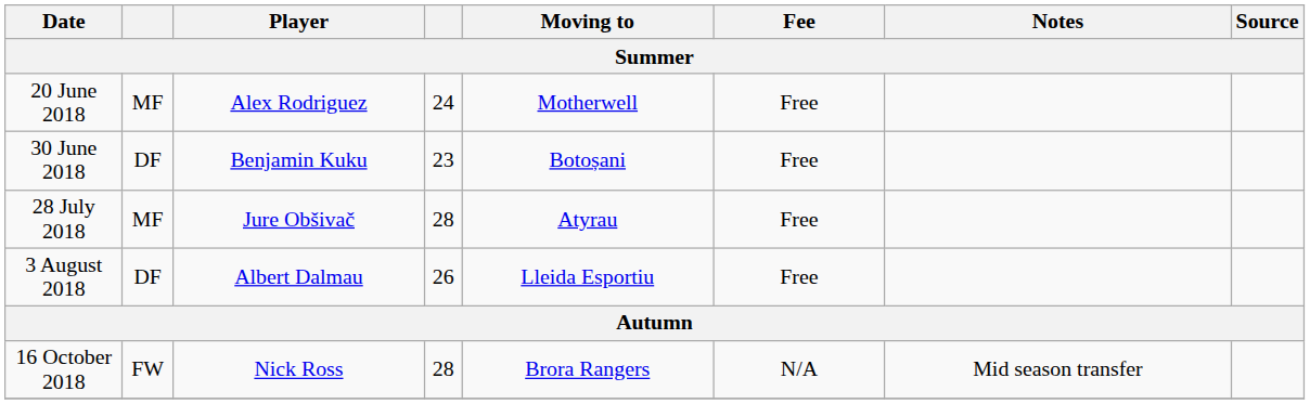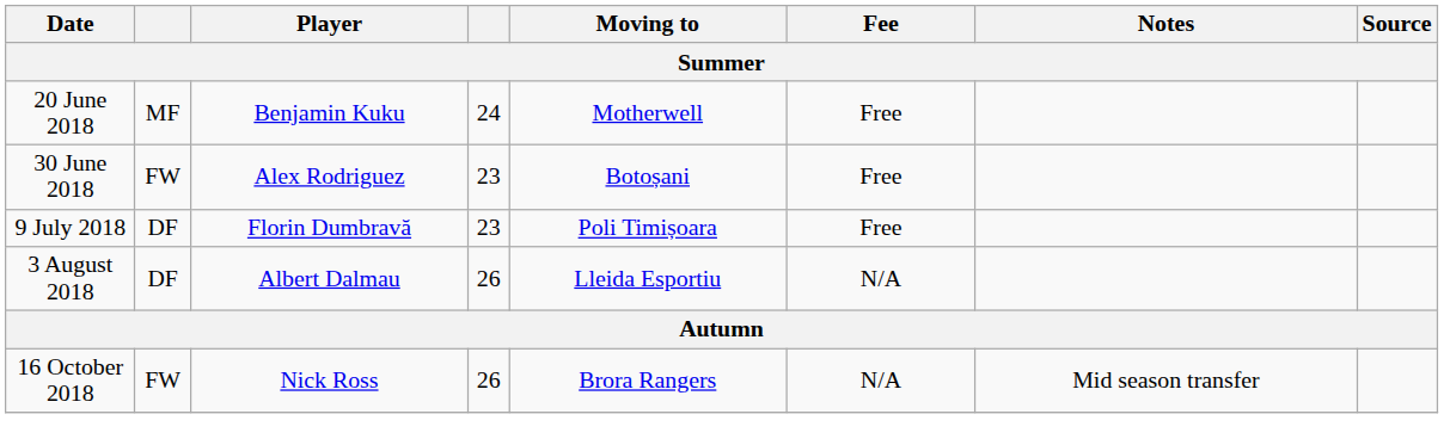20 June 2018 | Player: Alex Rodriguez -> Benjamin Kuku
30 June 2018 | column 2: DF -> FW
30 June 2018 | Player: Benjamin Kuku -> Alex Rodriguez
+ row: 9 July 2018 | DF | Florin Dumbravă | 23 | Poli Timișoara | Free
- row: 28 July 2018 | MF | Jure Obšivač | 28 | Atyrau | Free
3 August 2018 | Fee: Free -> N/A
16 October 2018 | column 4: 28 -> 26
